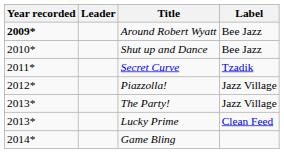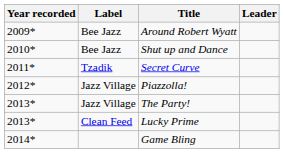columns swapped: Leader <-> Label
Around Robert Wyatt | Year recorded: bold -> normal
